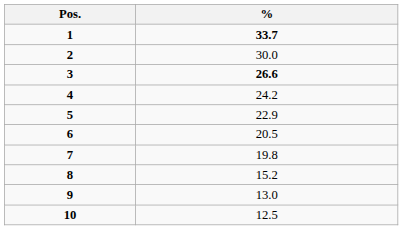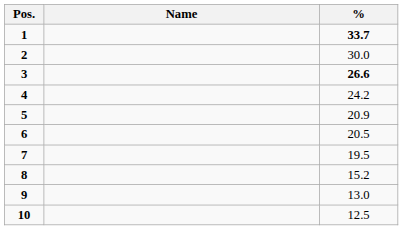+ column: Name
5 | %: 22.9 -> 20.9
7 | %: 19.8 -> 19.5
